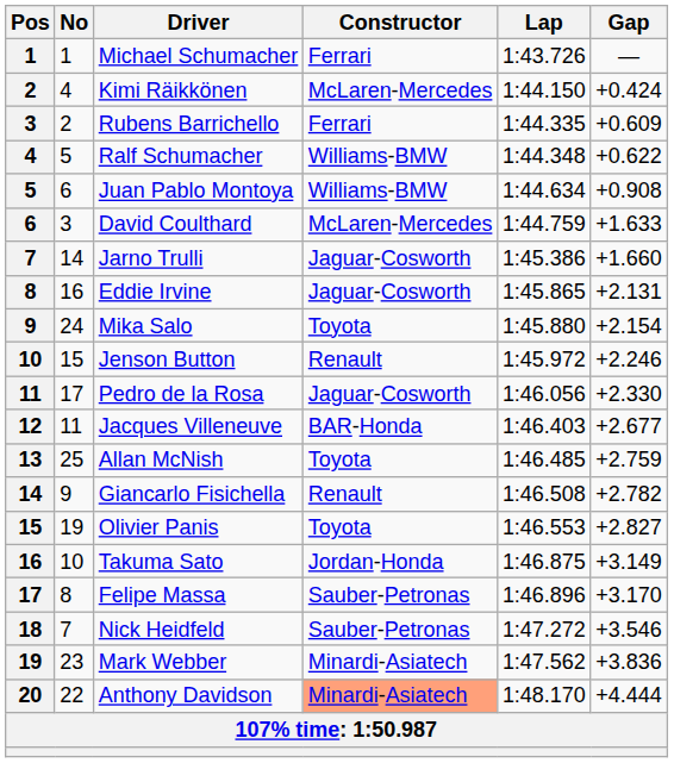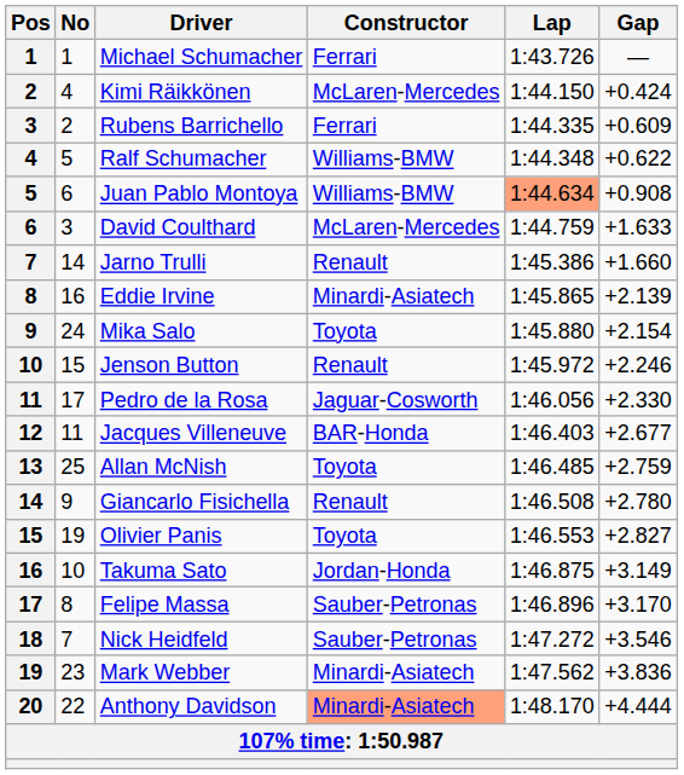Juan Pablo Montoya | Lap: no background -> lightsalmon background
Jarno Trulli | Constructor: Jaguar-Cosworth -> Renault
Eddie Irvine | Constructor: Jaguar-Cosworth -> Minardi-Asiatech
Eddie Irvine | Gap: +2.131 -> +2.139
Giancarlo Fisichella | Gap: +2.782 -> +2.780
